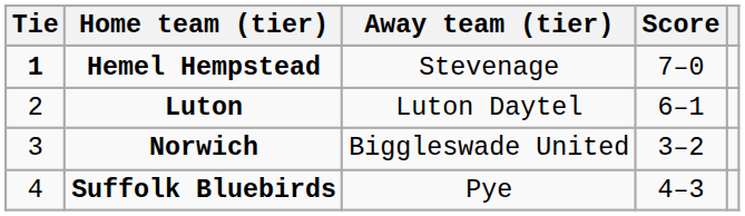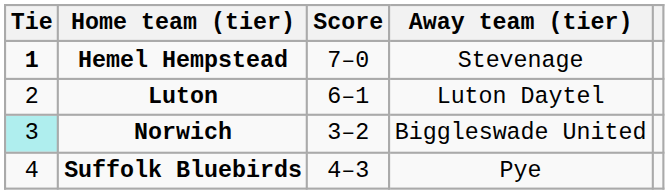columns swapped: Score <-> Away team (tier)
Norwich | Tie: no background -> paleturquoise background
